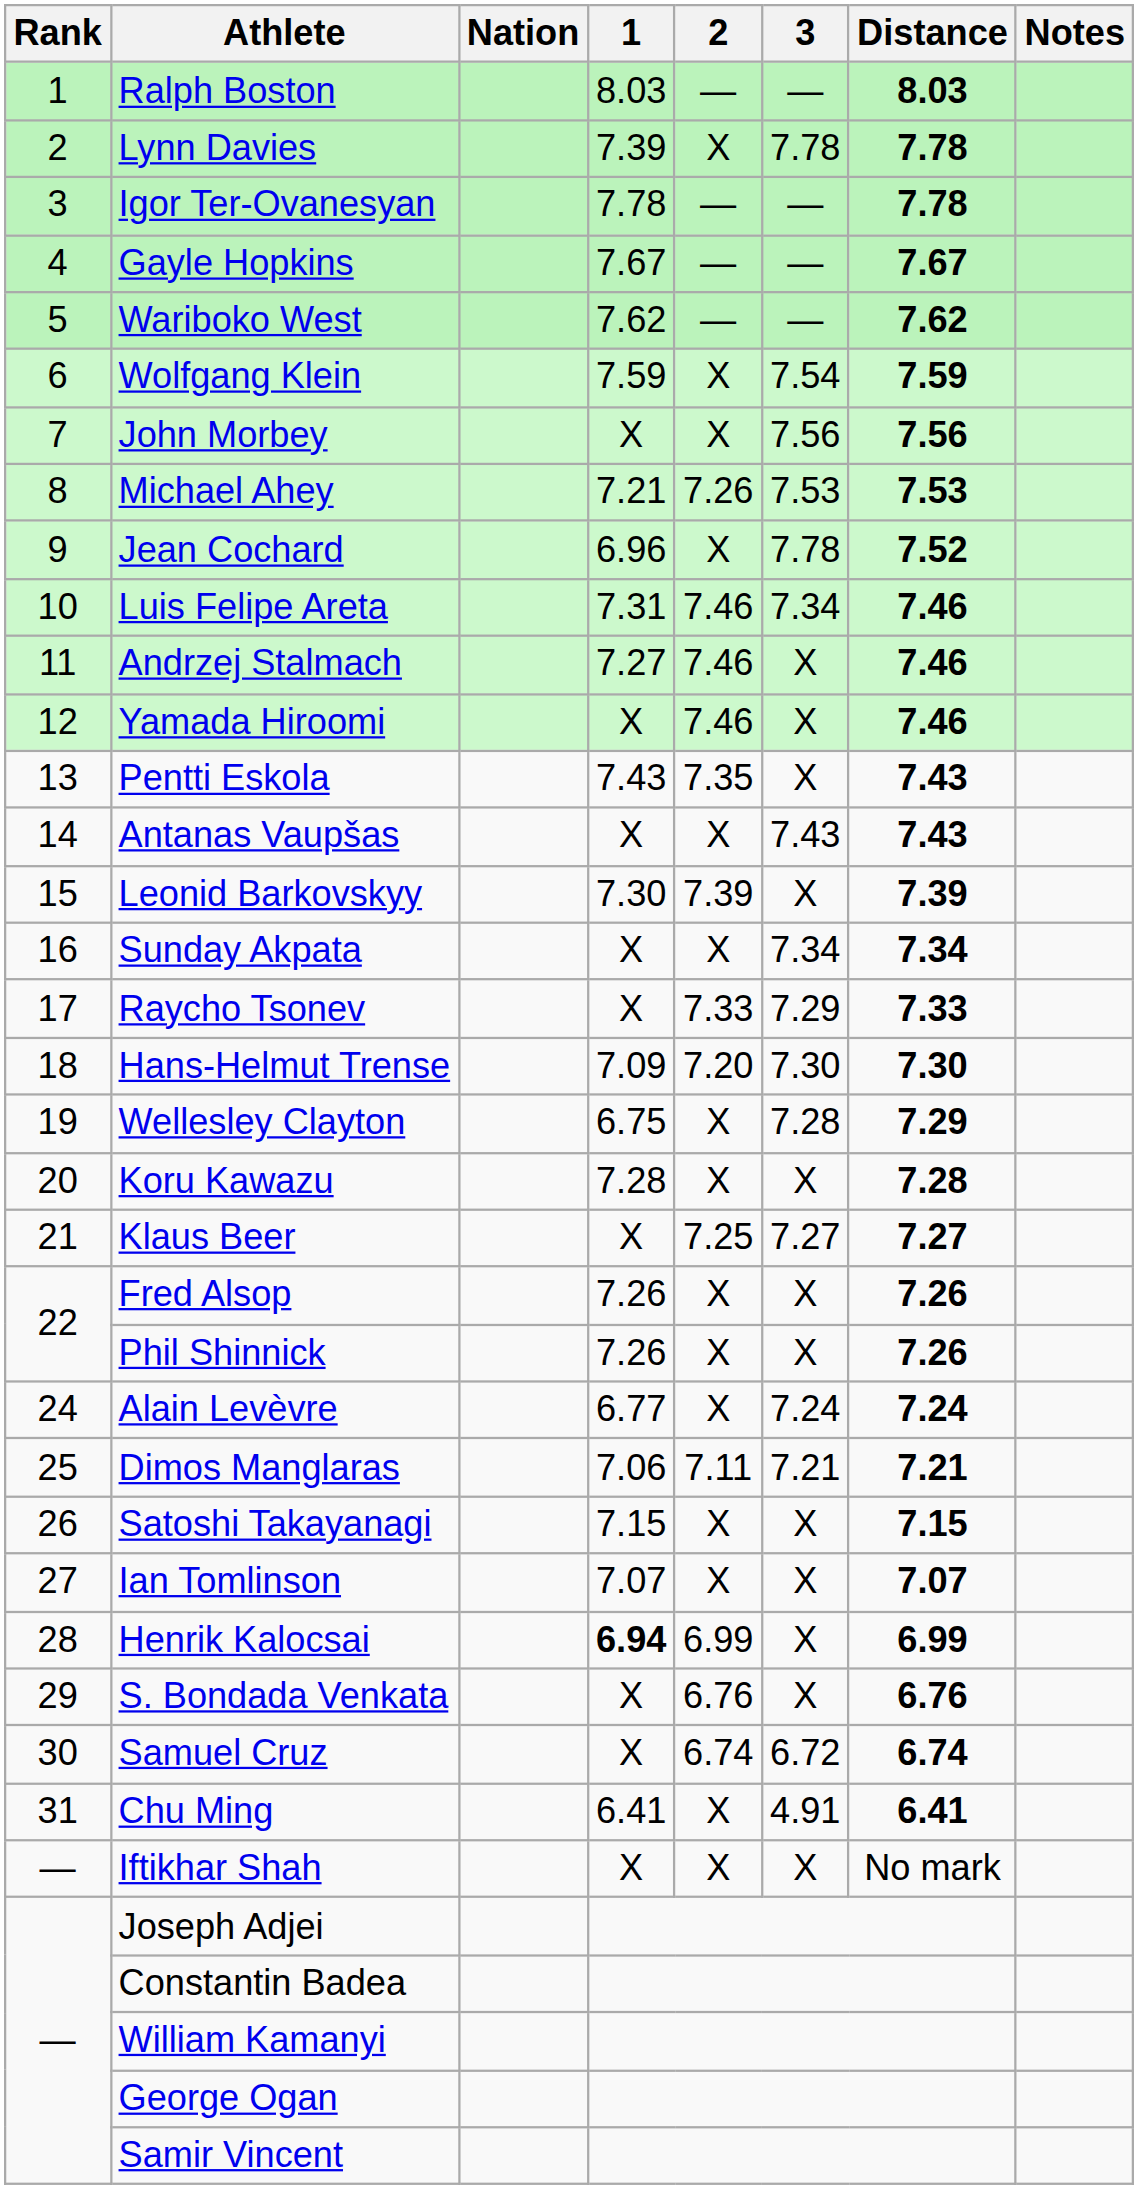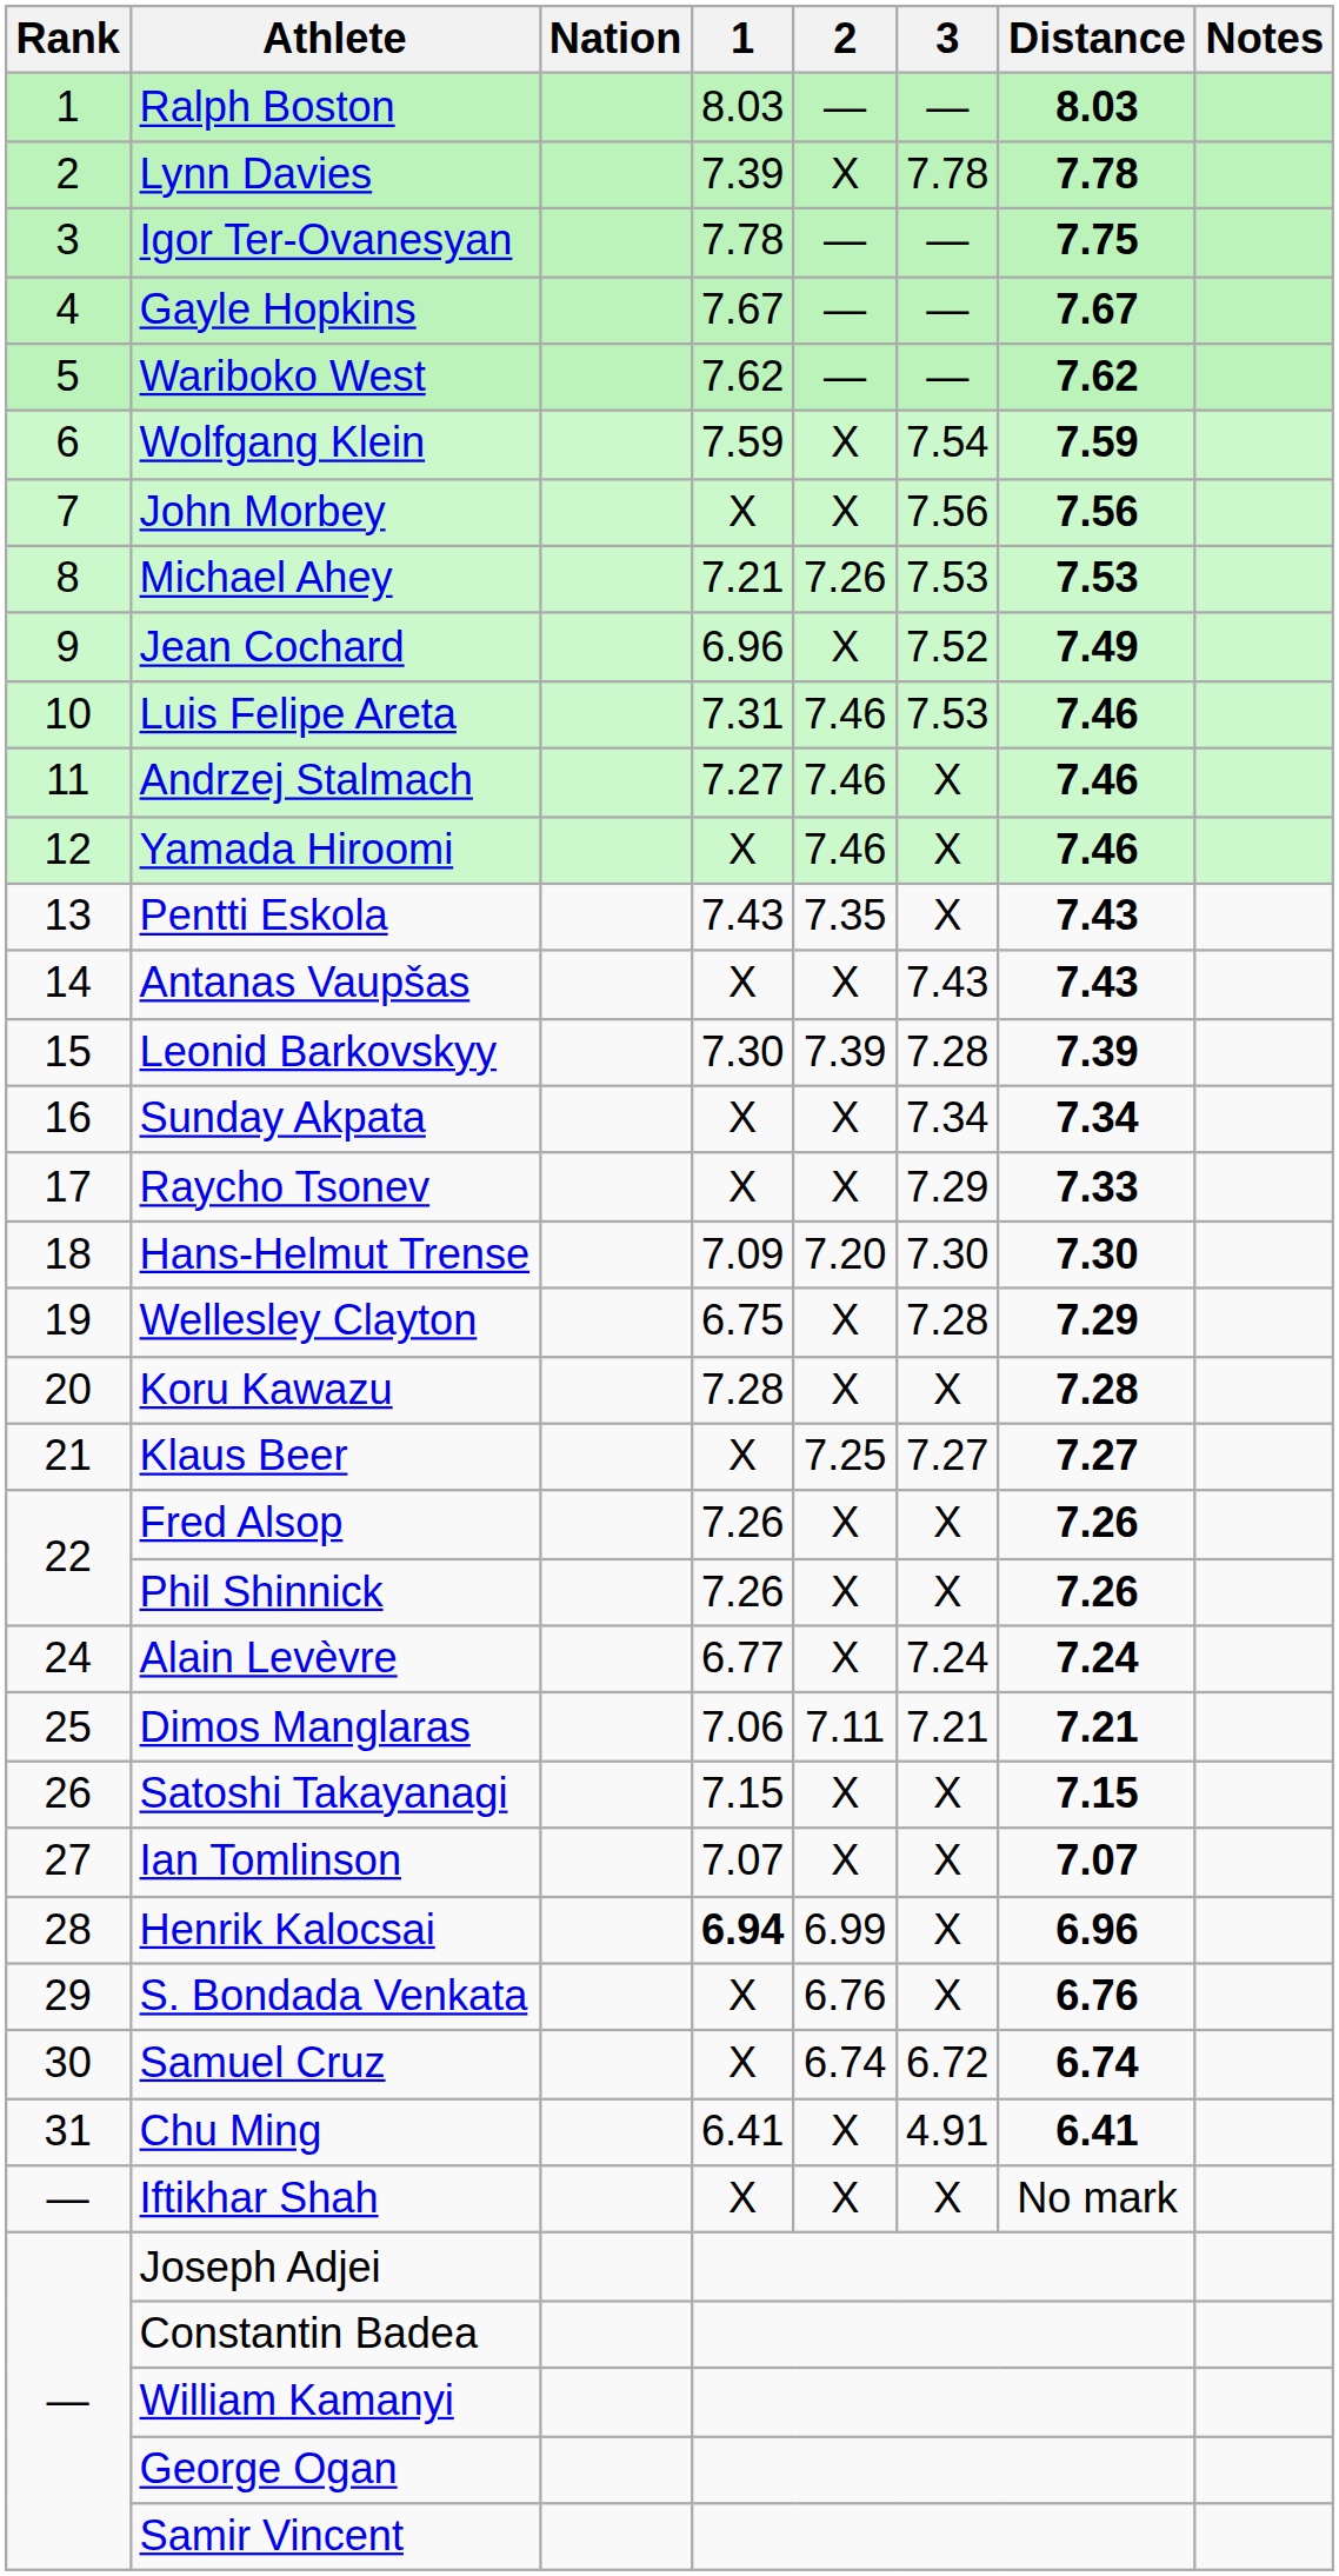Igor Ter-Ovanesyan | Distance: 7.78 -> 7.75
Jean Cochard | 3: 7.78 -> 7.52
Jean Cochard | Distance: 7.52 -> 7.49
Luis Felipe Areta | 3: 7.34 -> 7.53
Leonid Barkovskyy | 3: X -> 7.28
Raycho Tsonev | 2: 7.33 -> X
Henrik Kalocsai | Distance: 6.99 -> 6.96
